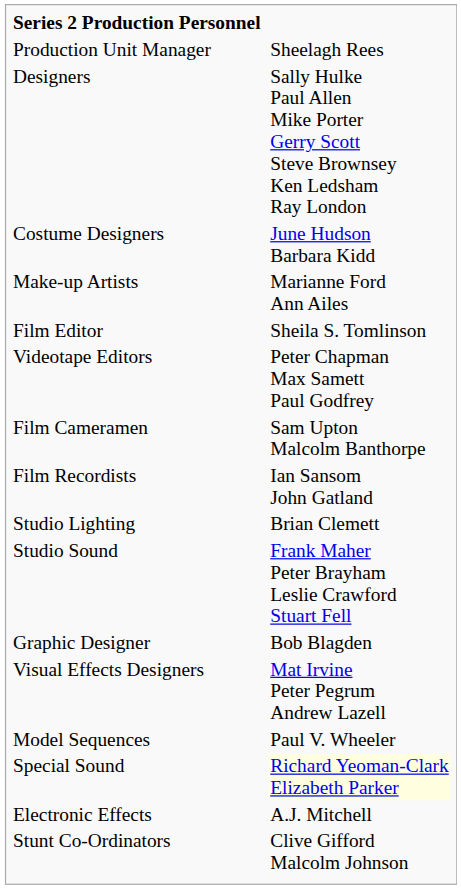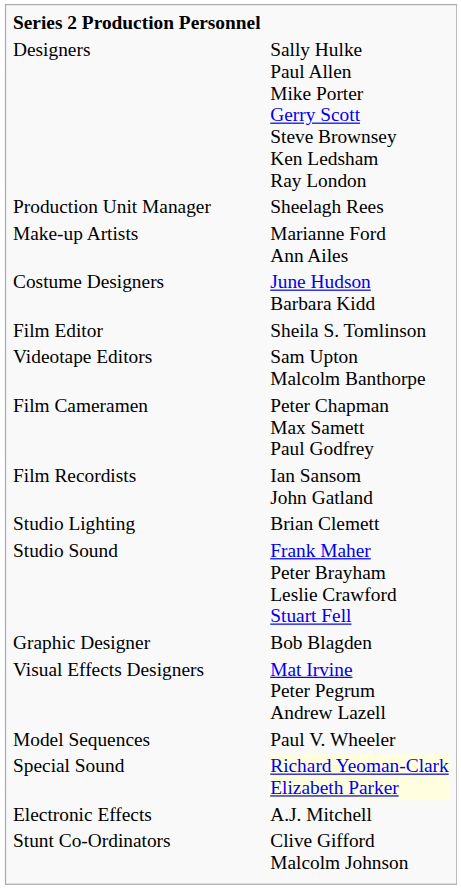rows swapped: Designers <-> Production Unit Manager
rows swapped: Costume Designers <-> Make-up Artists
Videotape Editors | column 3: Peter Chapman Max Samett Paul Godfrey -> Sam Upton Malcolm Banthorpe
Film Cameramen | column 3: Sam Upton Malcolm Banthorpe -> Peter Chapman Max Samett Paul Godfrey
